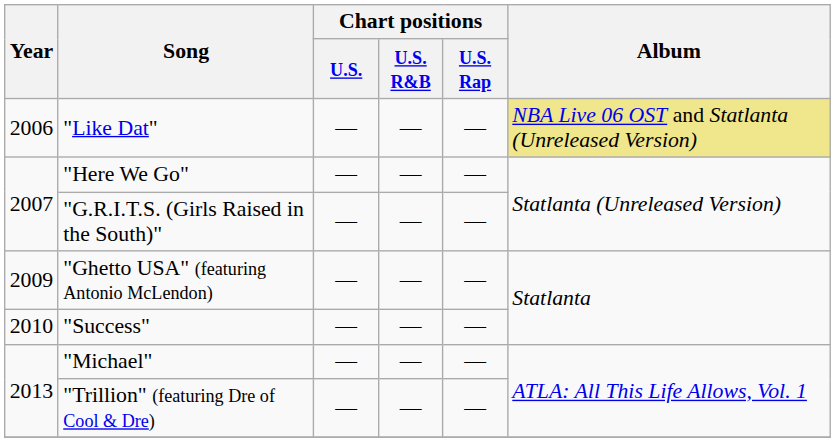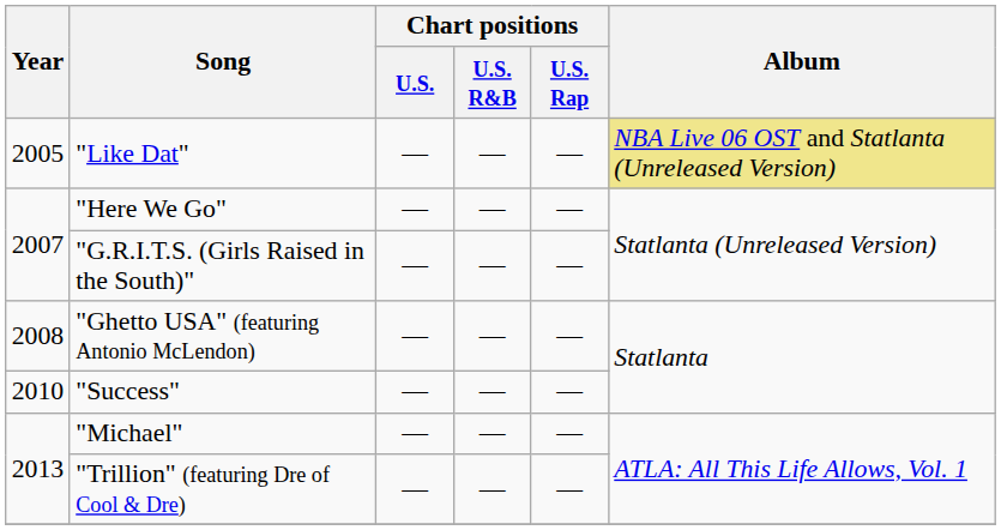"Like Dat" | Year: 2006 -> 2005
"Ghetto USA" (featuring Antonio McLendon) | Year: 2009 -> 2008
